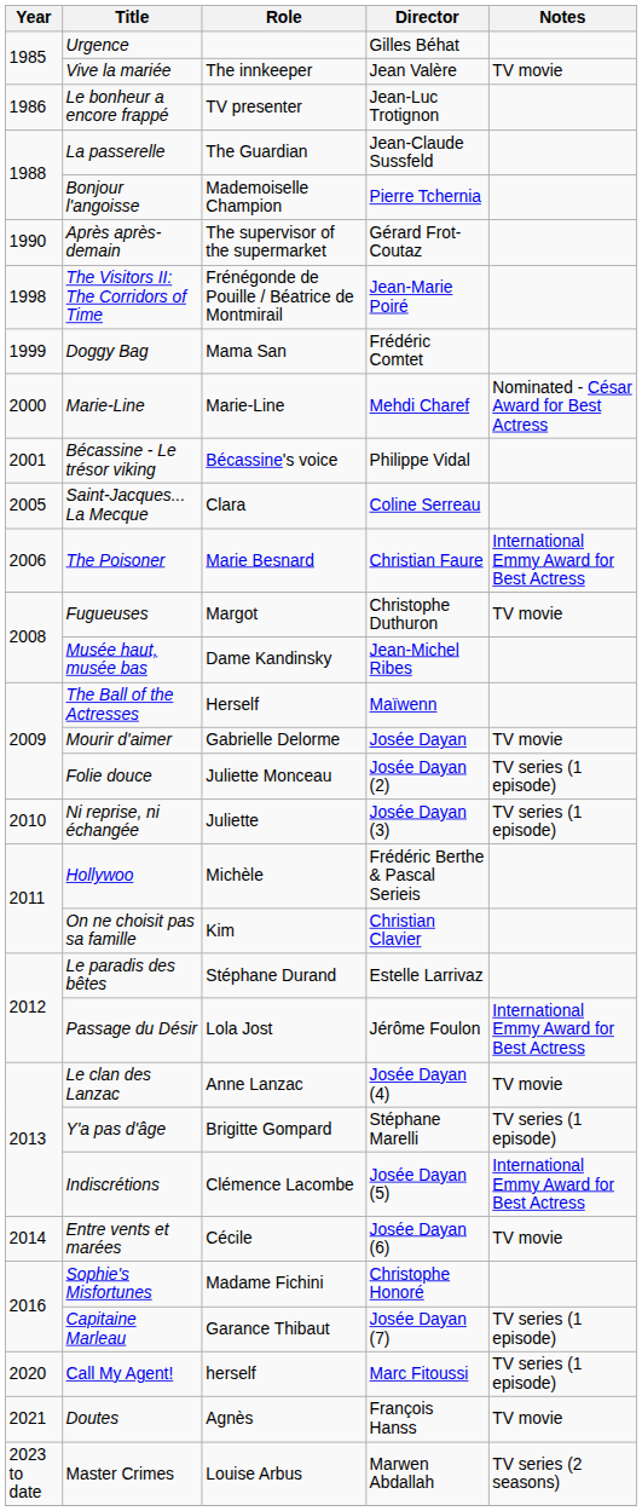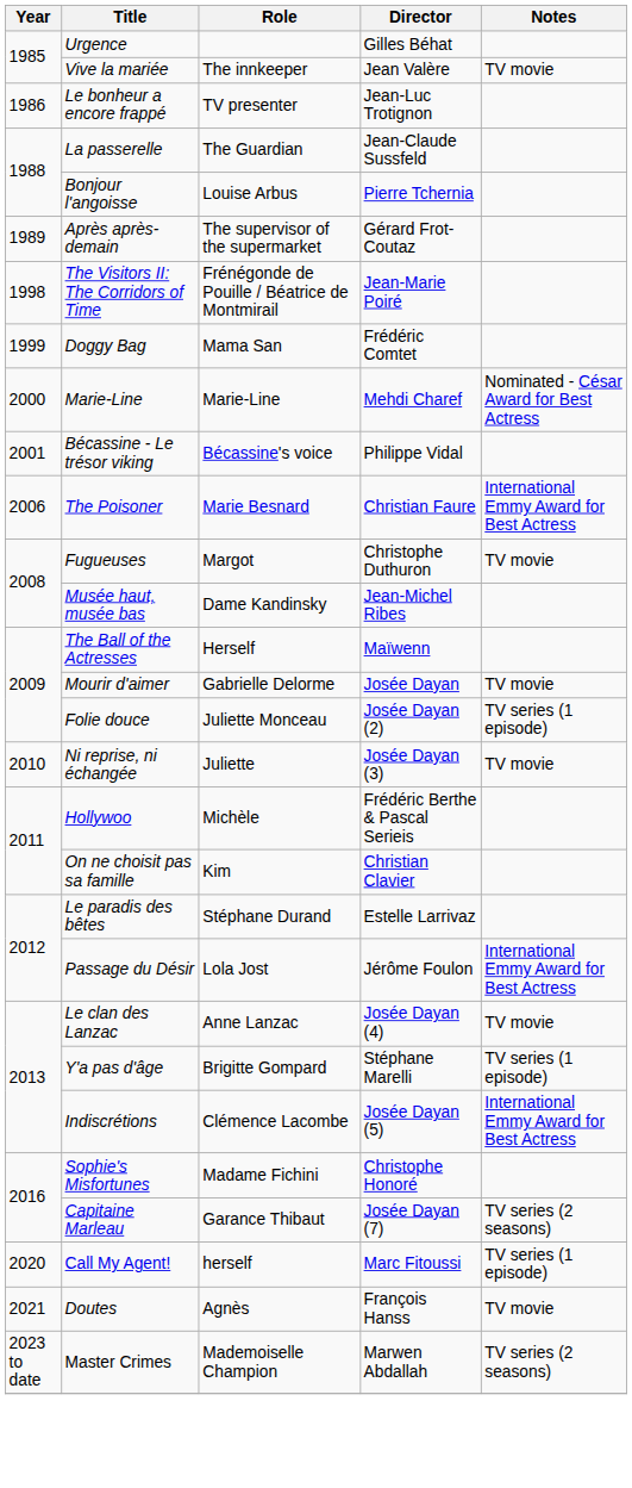Bonjour l'angoisse | Role: Mademoiselle Champion -> Louise Arbus
Après après-demain | Year: 1990 -> 1989
- row: 2005 | Saint-Jacques... La Mecque | Clara | Coline Serreau
Ni reprise, ni échangée | Notes: TV series (1 episode) -> TV movie
- row: 2014 | Entre vents et marées | Cécile | Josée Dayan (6) | TV movie
Capitaine Marleau | Notes: TV series (1 episode) -> TV series (2 seasons)
Master Crimes | Role: Louise Arbus -> Mademoiselle Champion
